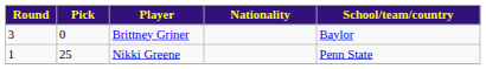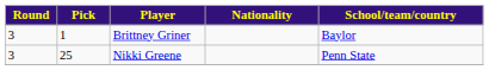Brittney Griner | Pick: 0 -> 1
Nikki Greene | Round: 1 -> 3
